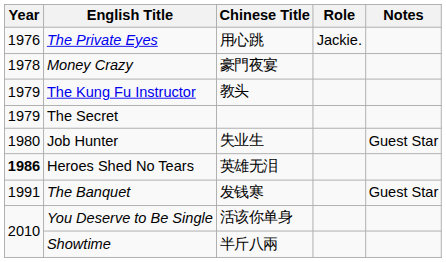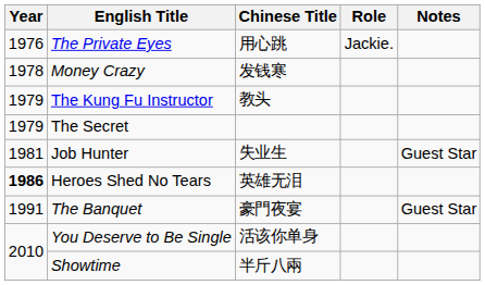Money Crazy | Chinese Title: 豪門夜宴 -> 发钱寒
Job Hunter | Year: 1980 -> 1981
The Banquet | Chinese Title: 发钱寒 -> 豪門夜宴
